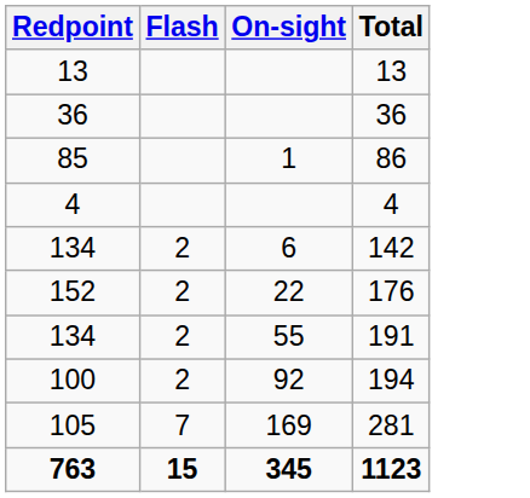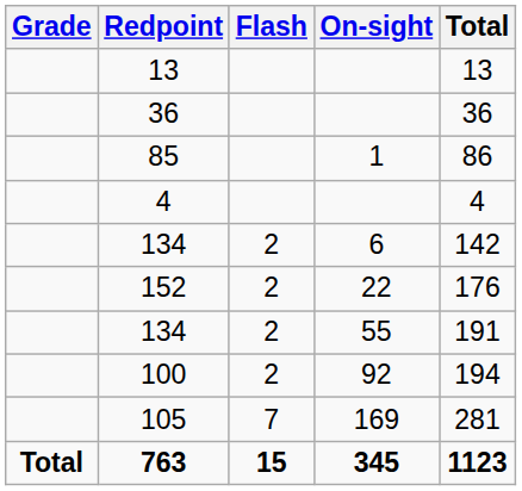+ column: Grade | Total
